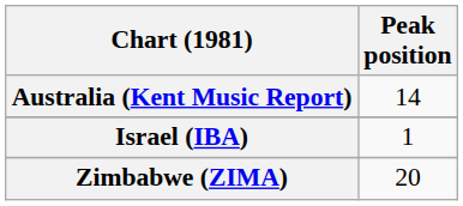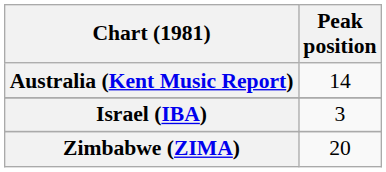Israel (IBA) | Peak position: 1 -> 3
